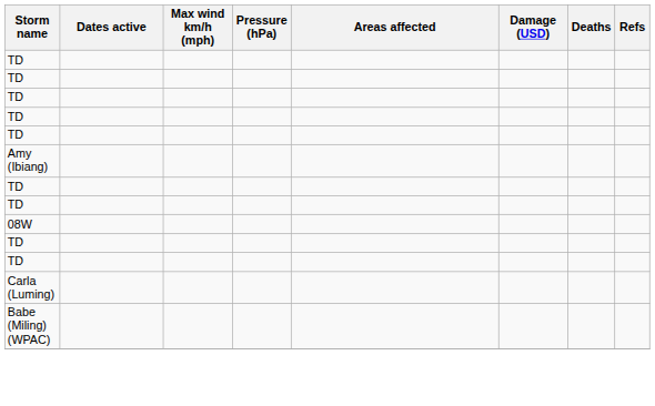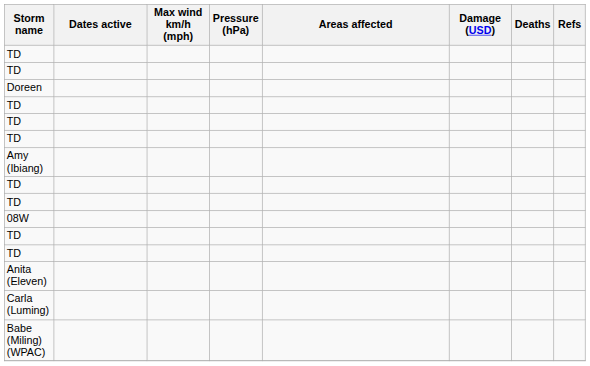+ row: Doreen
+ row: Anita (Eleven)
